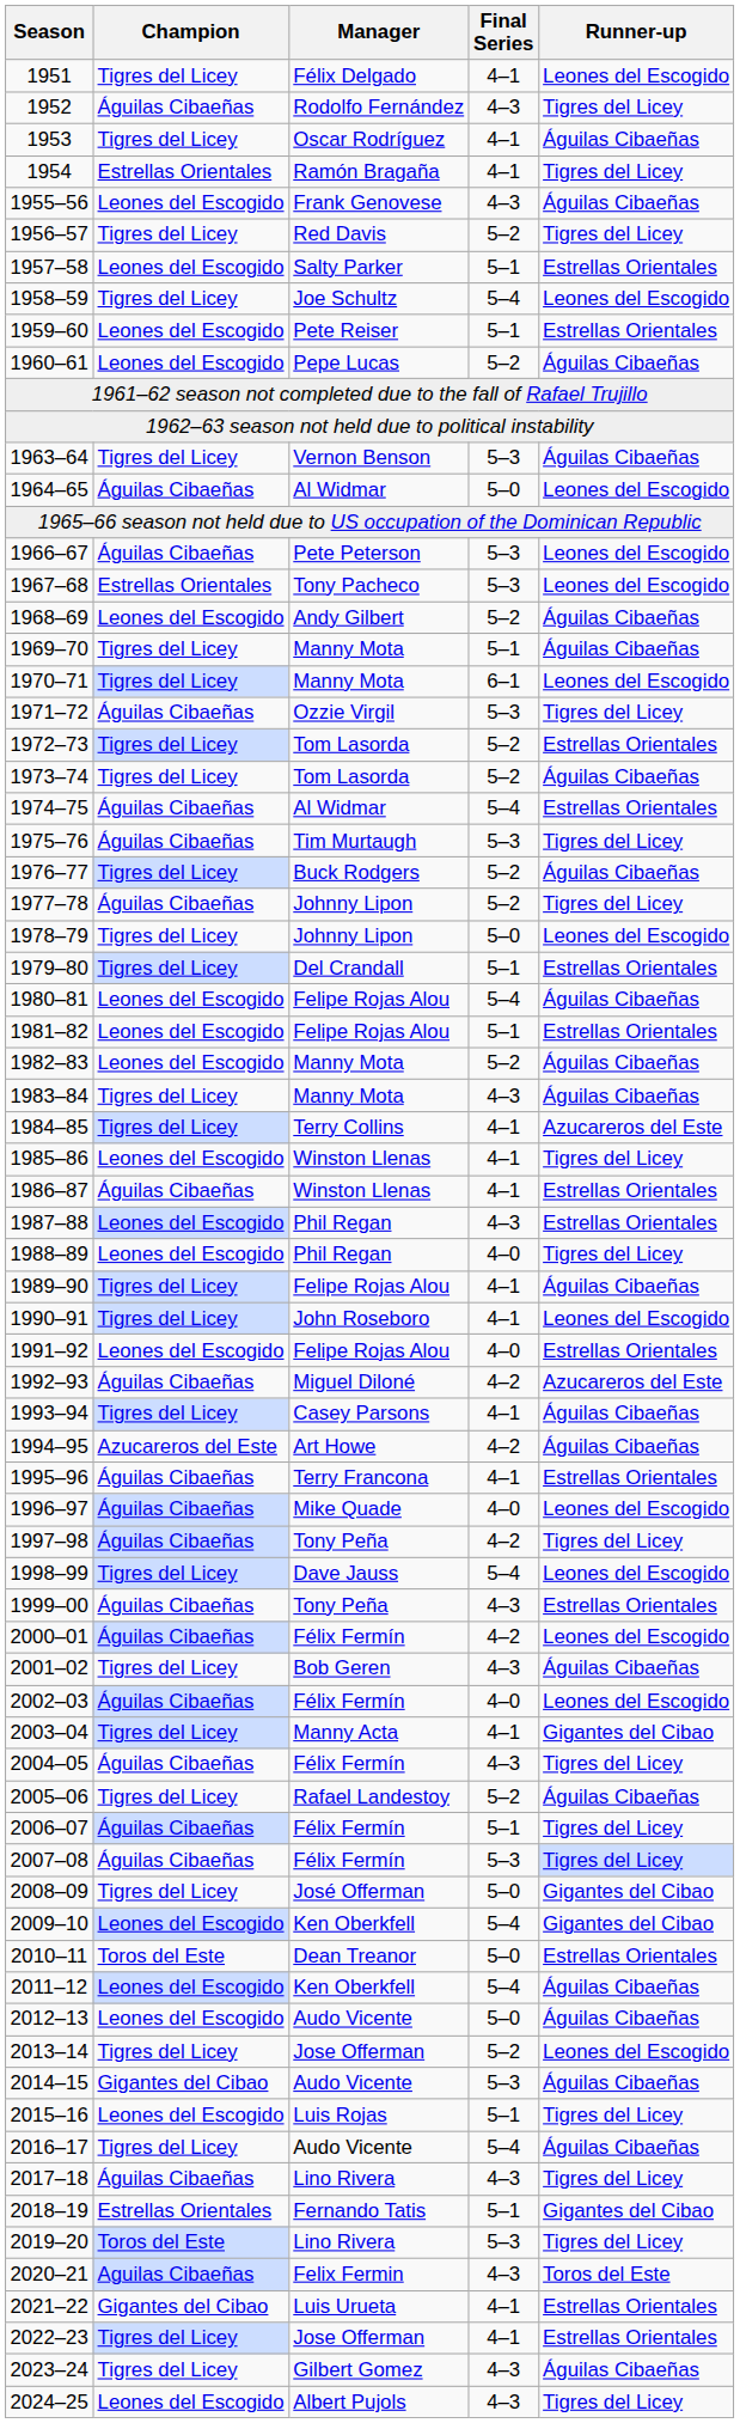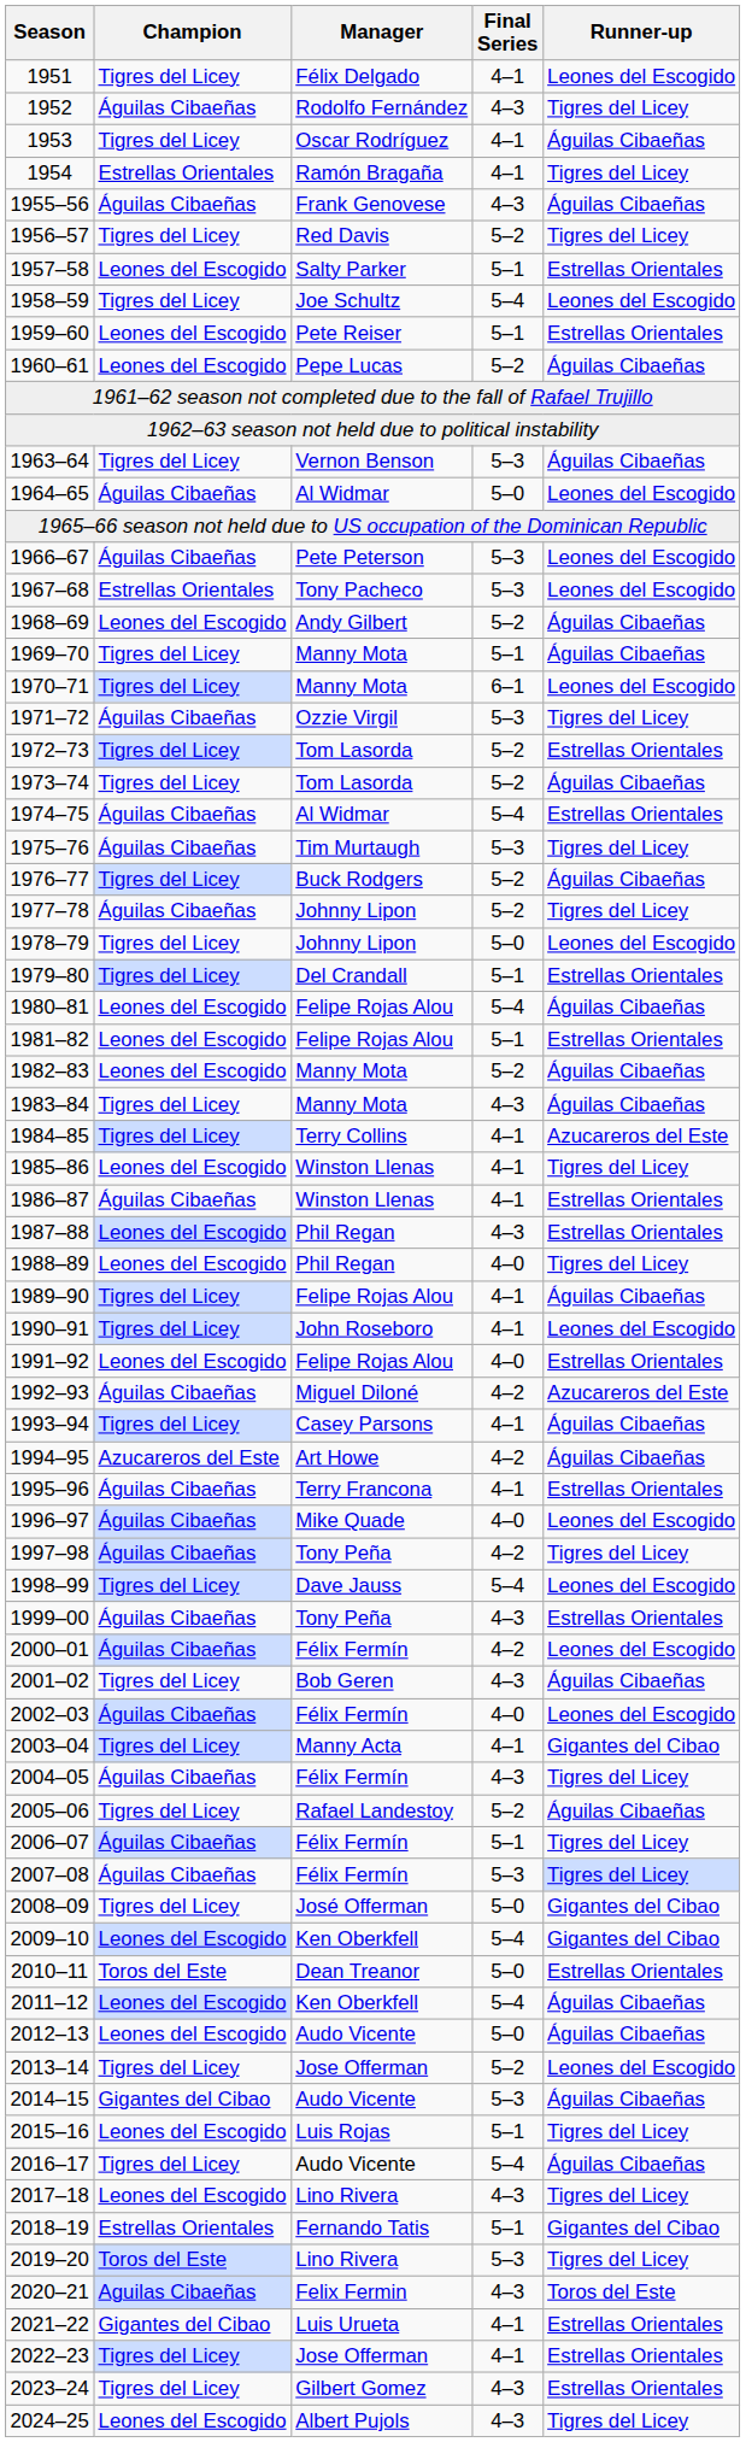1955–56 | Champion: Leones del Escogido -> Águilas Cibaeñas
2017–18 | Champion: Águilas Cibaeñas -> Leones del Escogido
2023–24 | Runner-up: Águilas Cibaeñas -> Estrellas Orientales
